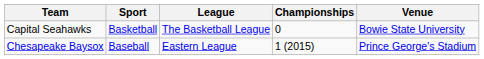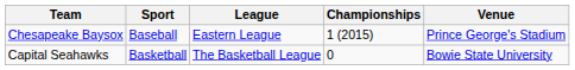rows swapped: Chesapeake Baysox <-> Capital Seahawks
